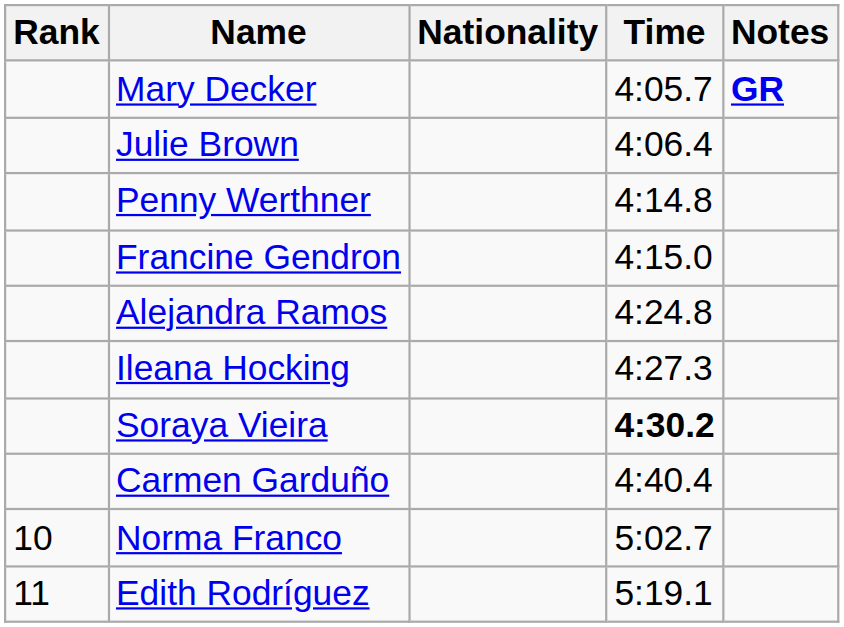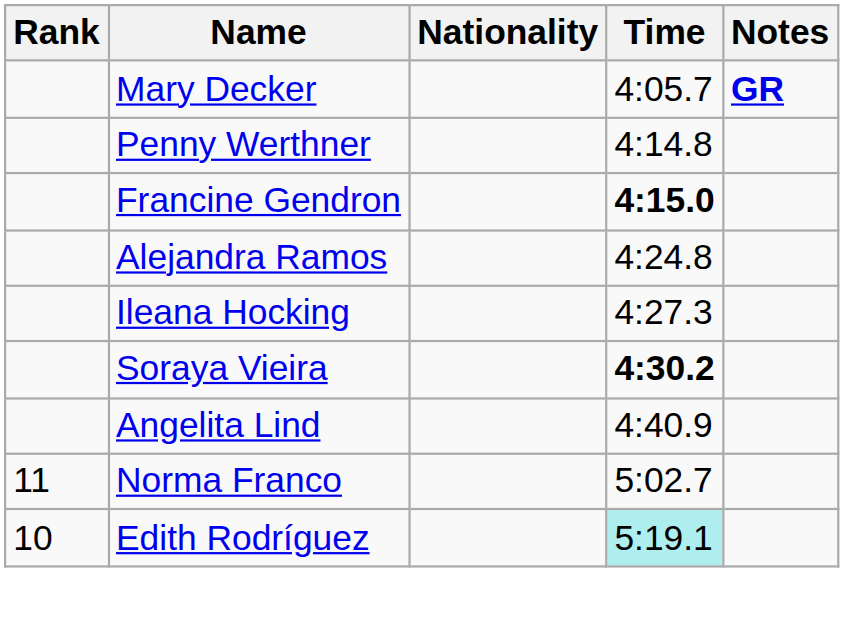- row: Julie Brown | 4:06.4
Francine Gendron | Time: normal -> bold
- row: Carmen Garduño | 4:40.4
+ row: Angelita Lind | 4:40.9
Norma Franco | Rank: 10 -> 11
Edith Rodríguez | Rank: 11 -> 10
Edith Rodríguez | Time: no background -> paleturquoise background
